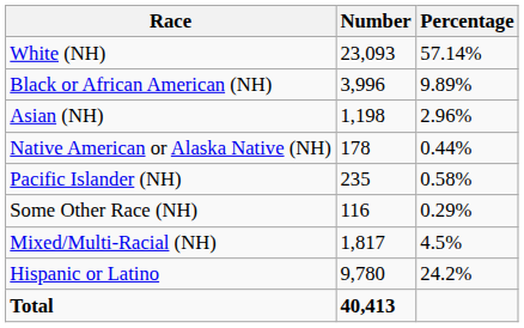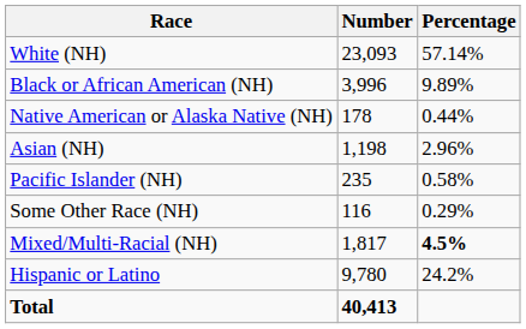rows swapped: Native American or Alaska Native (NH) <-> Asian (NH)
Mixed/Multi-Racial (NH) | Percentage: normal -> bold
